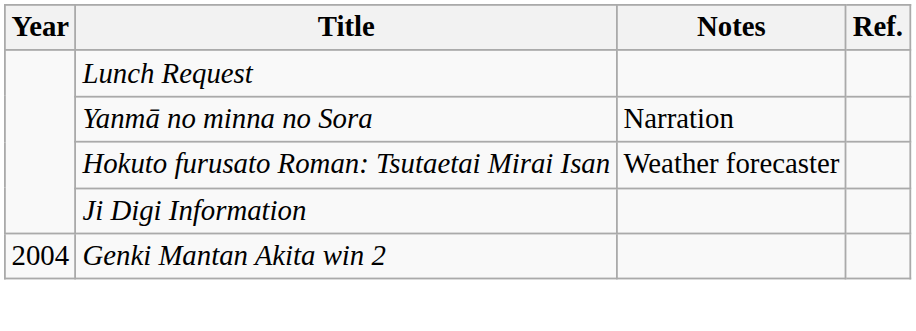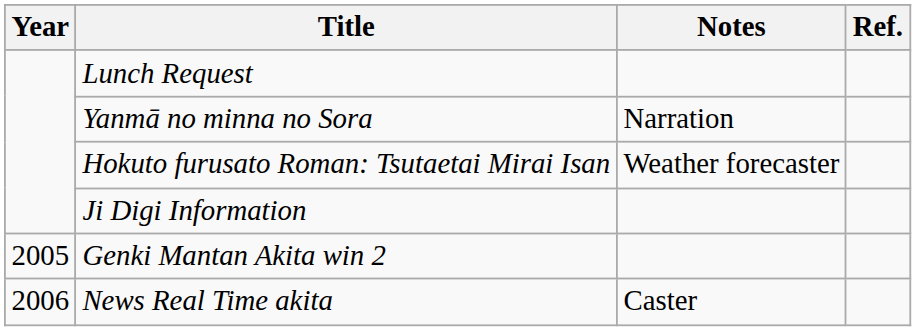Genki Mantan Akita win 2 | Year: 2004 -> 2005
+ row: 2006 | News Real Time akita | Caster
